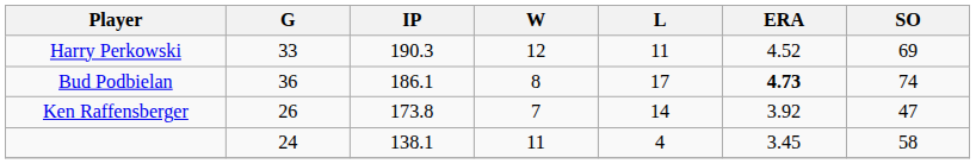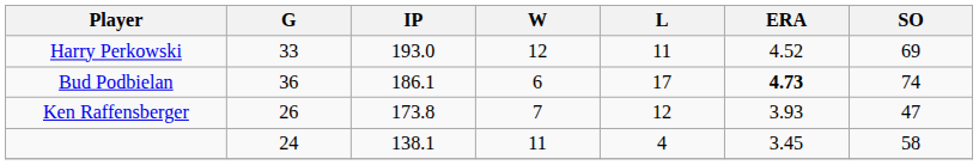Harry Perkowski | IP: 190.3 -> 193.0
Bud Podbielan | W: 8 -> 6
Ken Raffensberger | L: 14 -> 12
Ken Raffensberger | ERA: 3.92 -> 3.93
